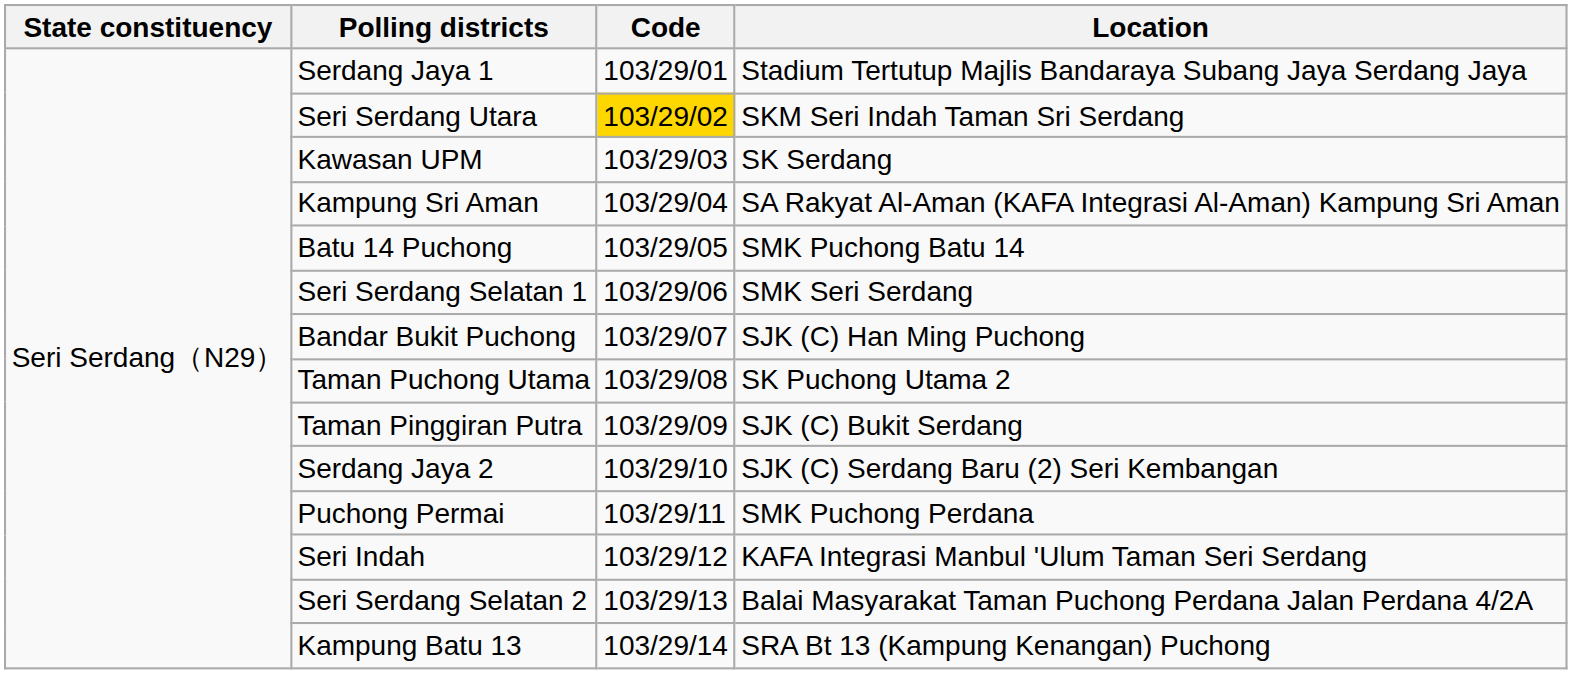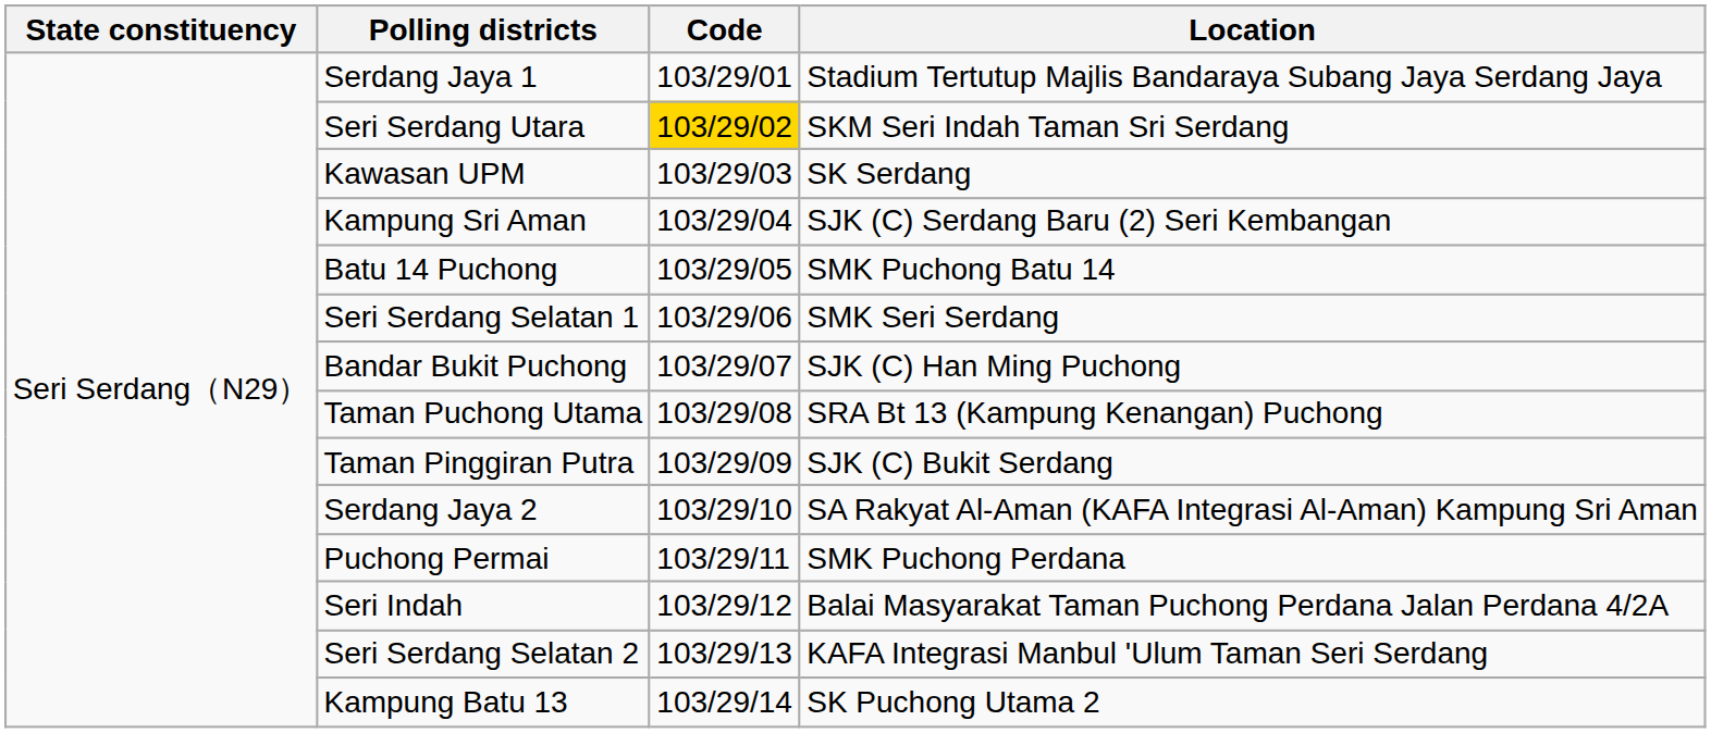Kampung Sri Aman | Location: SA Rakyat Al-Aman (KAFA Integrasi Al-Aman) Kampung Sri Aman -> SJK (C) Serdang Baru (2) Seri Kembangan
Taman Puchong Utama | Location: SK Puchong Utama 2 -> SRA Bt 13 (Kampung Kenangan) Puchong
Serdang Jaya 2 | Location: SJK (C) Serdang Baru (2) Seri Kembangan -> SA Rakyat Al-Aman (KAFA Integrasi Al-Aman) Kampung Sri Aman
Seri Indah | Location: KAFA Integrasi Manbul 'Ulum Taman Seri Serdang -> Balai Masyarakat Taman Puchong Perdana Jalan Perdana 4/2A
Seri Serdang Selatan 2 | Location: Balai Masyarakat Taman Puchong Perdana Jalan Perdana 4/2A -> KAFA Integrasi Manbul 'Ulum Taman Seri Serdang
Kampung Batu 13 | Location: SRA Bt 13 (Kampung Kenangan) Puchong -> SK Puchong Utama 2
